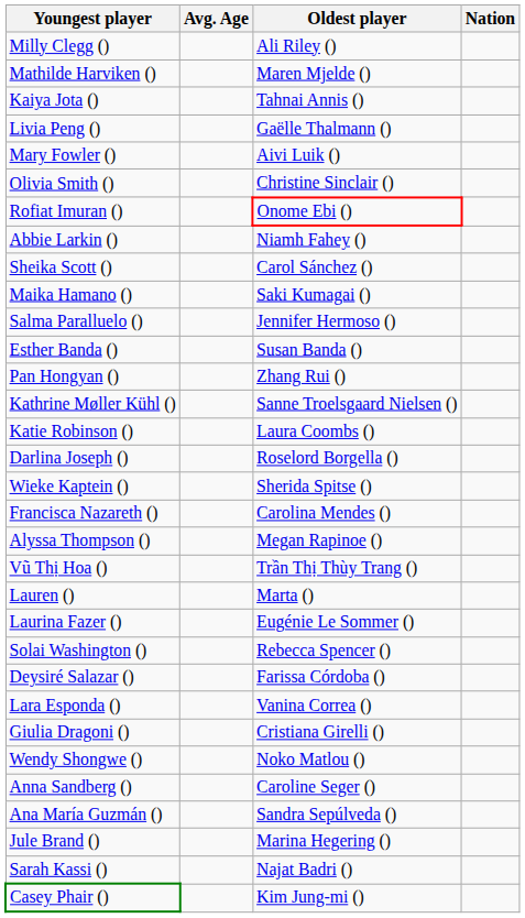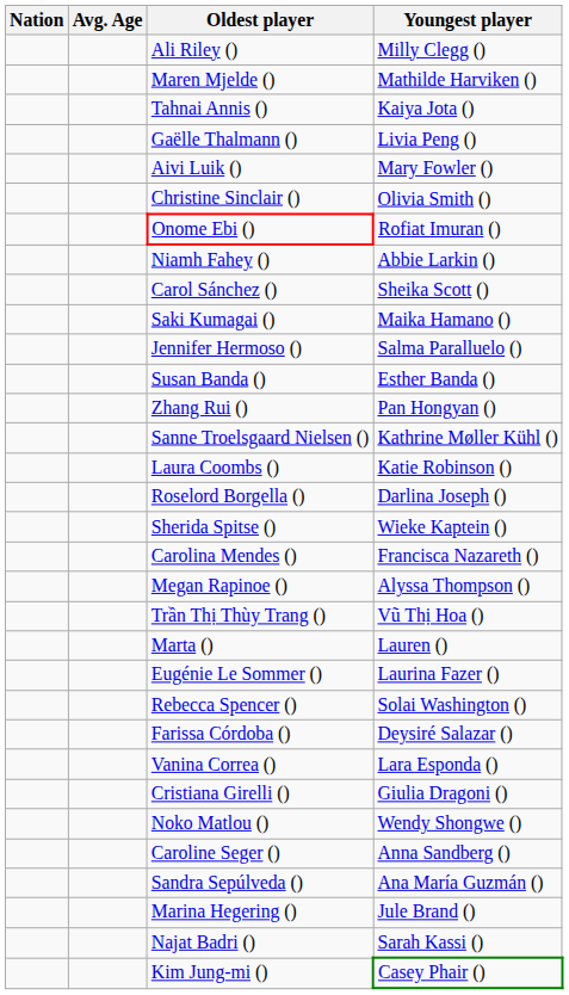columns swapped: Nation <-> Youngest player
